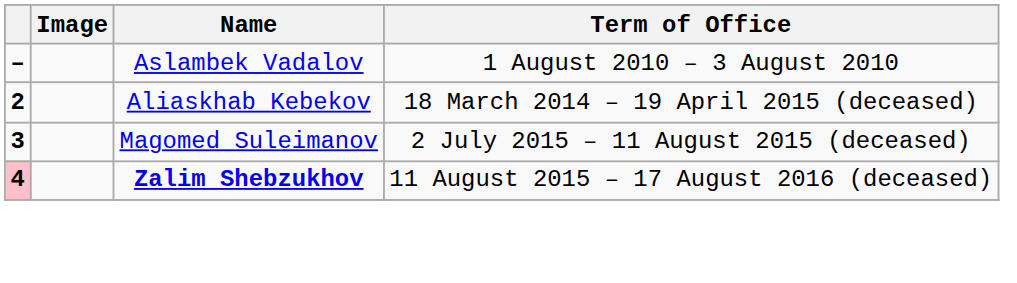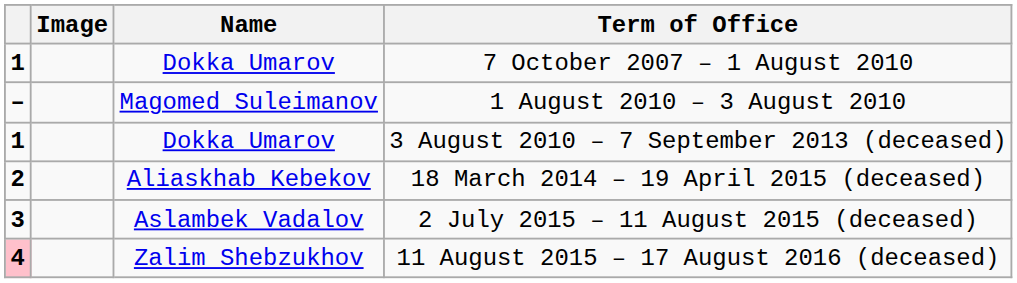+ row: 1 | Dokka Umarov | 7 October 2007 – 1 August 2010
1 August 2010 – 3 August 2010 | Name: Aslambek Vadalov -> Magomed Suleimanov
+ row: 1 | Dokka Umarov | 3 August 2010 – 7 September 2013 (deceased)
2 July 2015 – 11 August 2015 (deceased) | Name: Magomed Suleimanov -> Aslambek Vadalov
11 August 2015 – 17 August 2016 (deceased) | Name: bold -> normal
